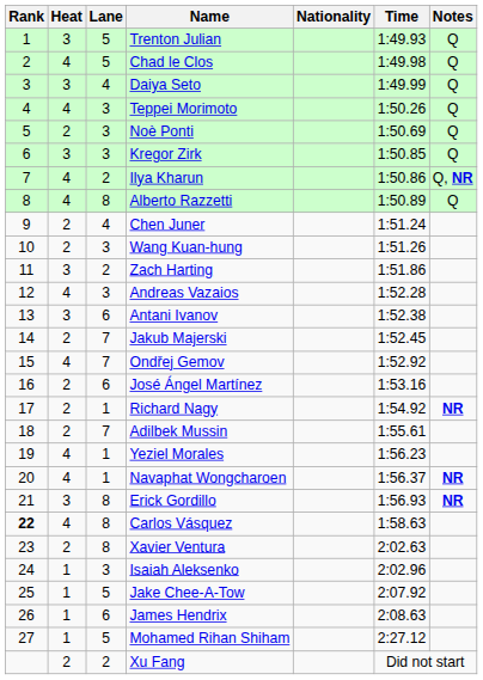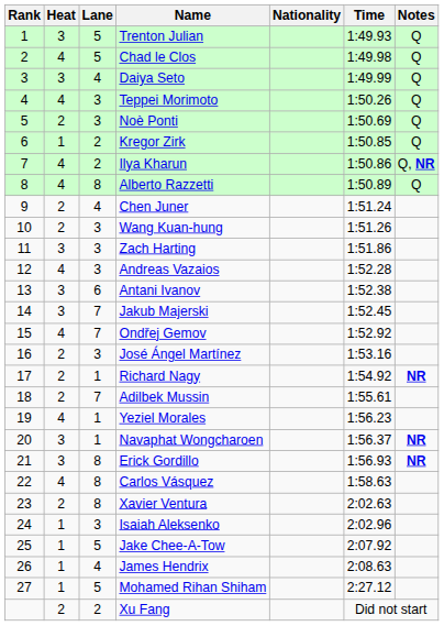Kregor Zirk | Heat: 3 -> 1
Kregor Zirk | Lane: 3 -> 2
Zach Harting | Lane: 2 -> 3
Jakub Majerski | Heat: 2 -> 3
José Ángel Martínez | Lane: 6 -> 3
Navaphat Wongcharoen | Heat: 4 -> 3
Carlos Vásquez | Rank: bold -> normal
James Hendrix | Lane: 6 -> 4
